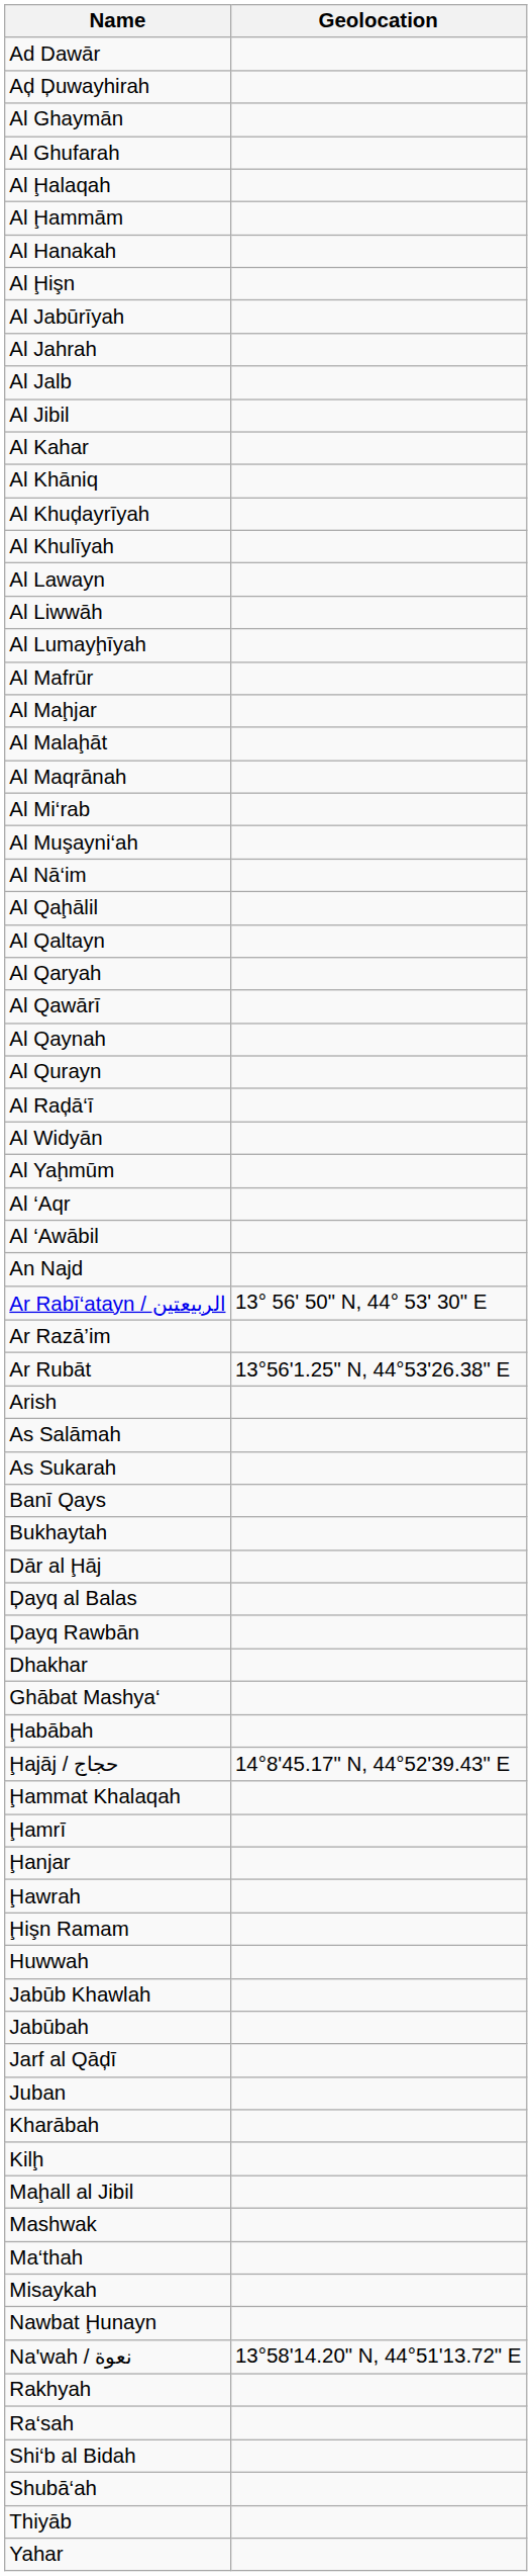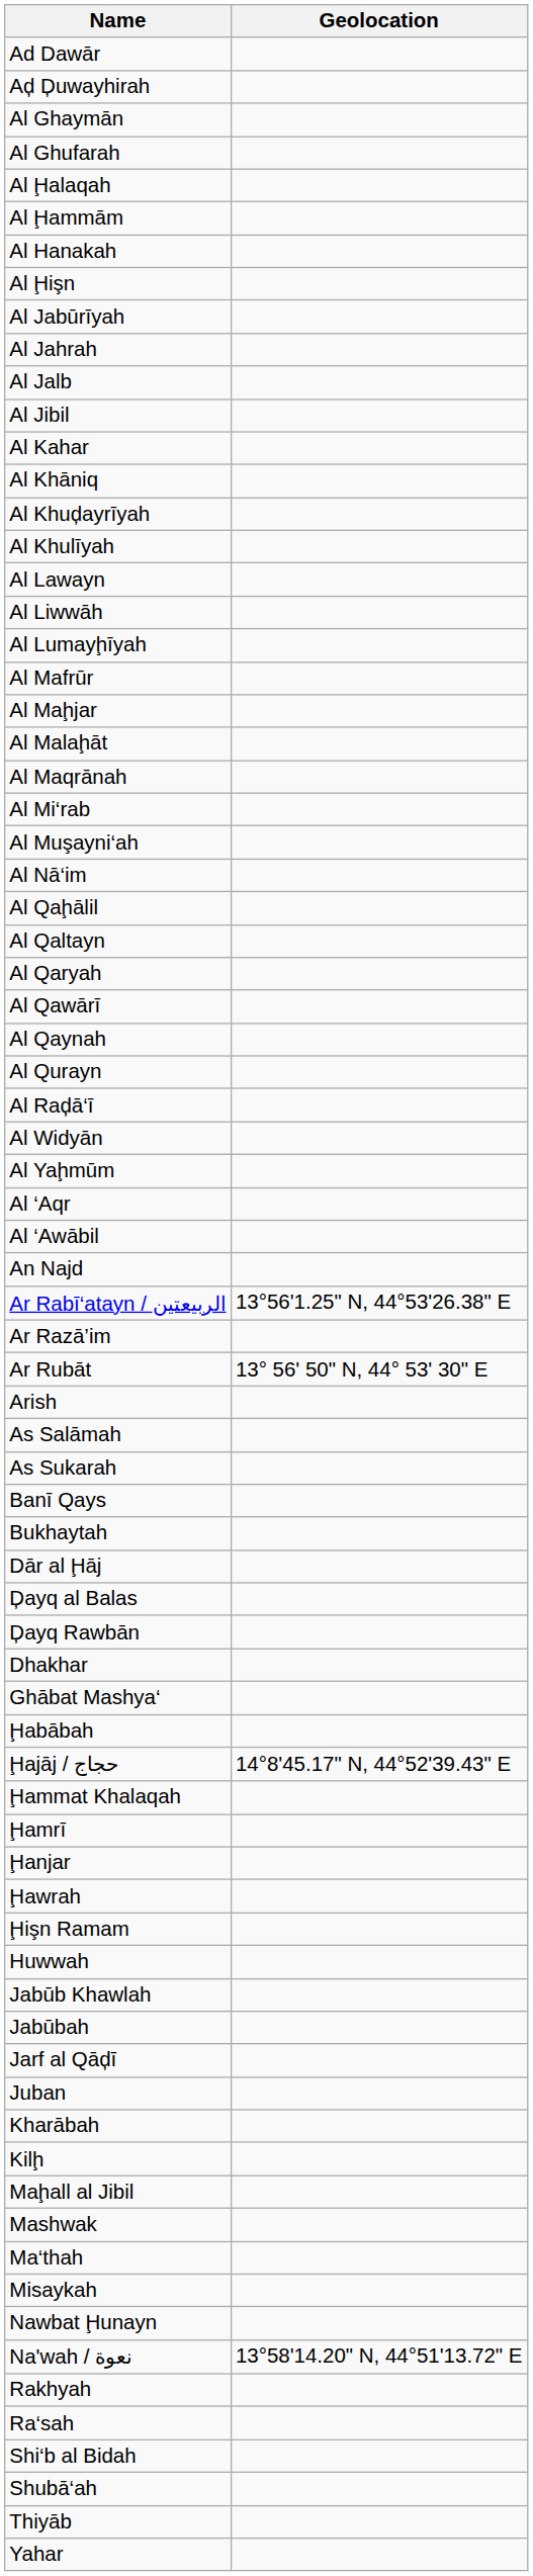Ar Rabī‘atayn / الربيعتين | Geolocation: 13° 56' 50" N, 44° 53' 30" E -> 13°56'1.25" N, 44°53'26.38" E
Ar Rubāt | Geolocation: 13°56'1.25" N, 44°53'26.38" E -> 13° 56' 50" N, 44° 53' 30" E
